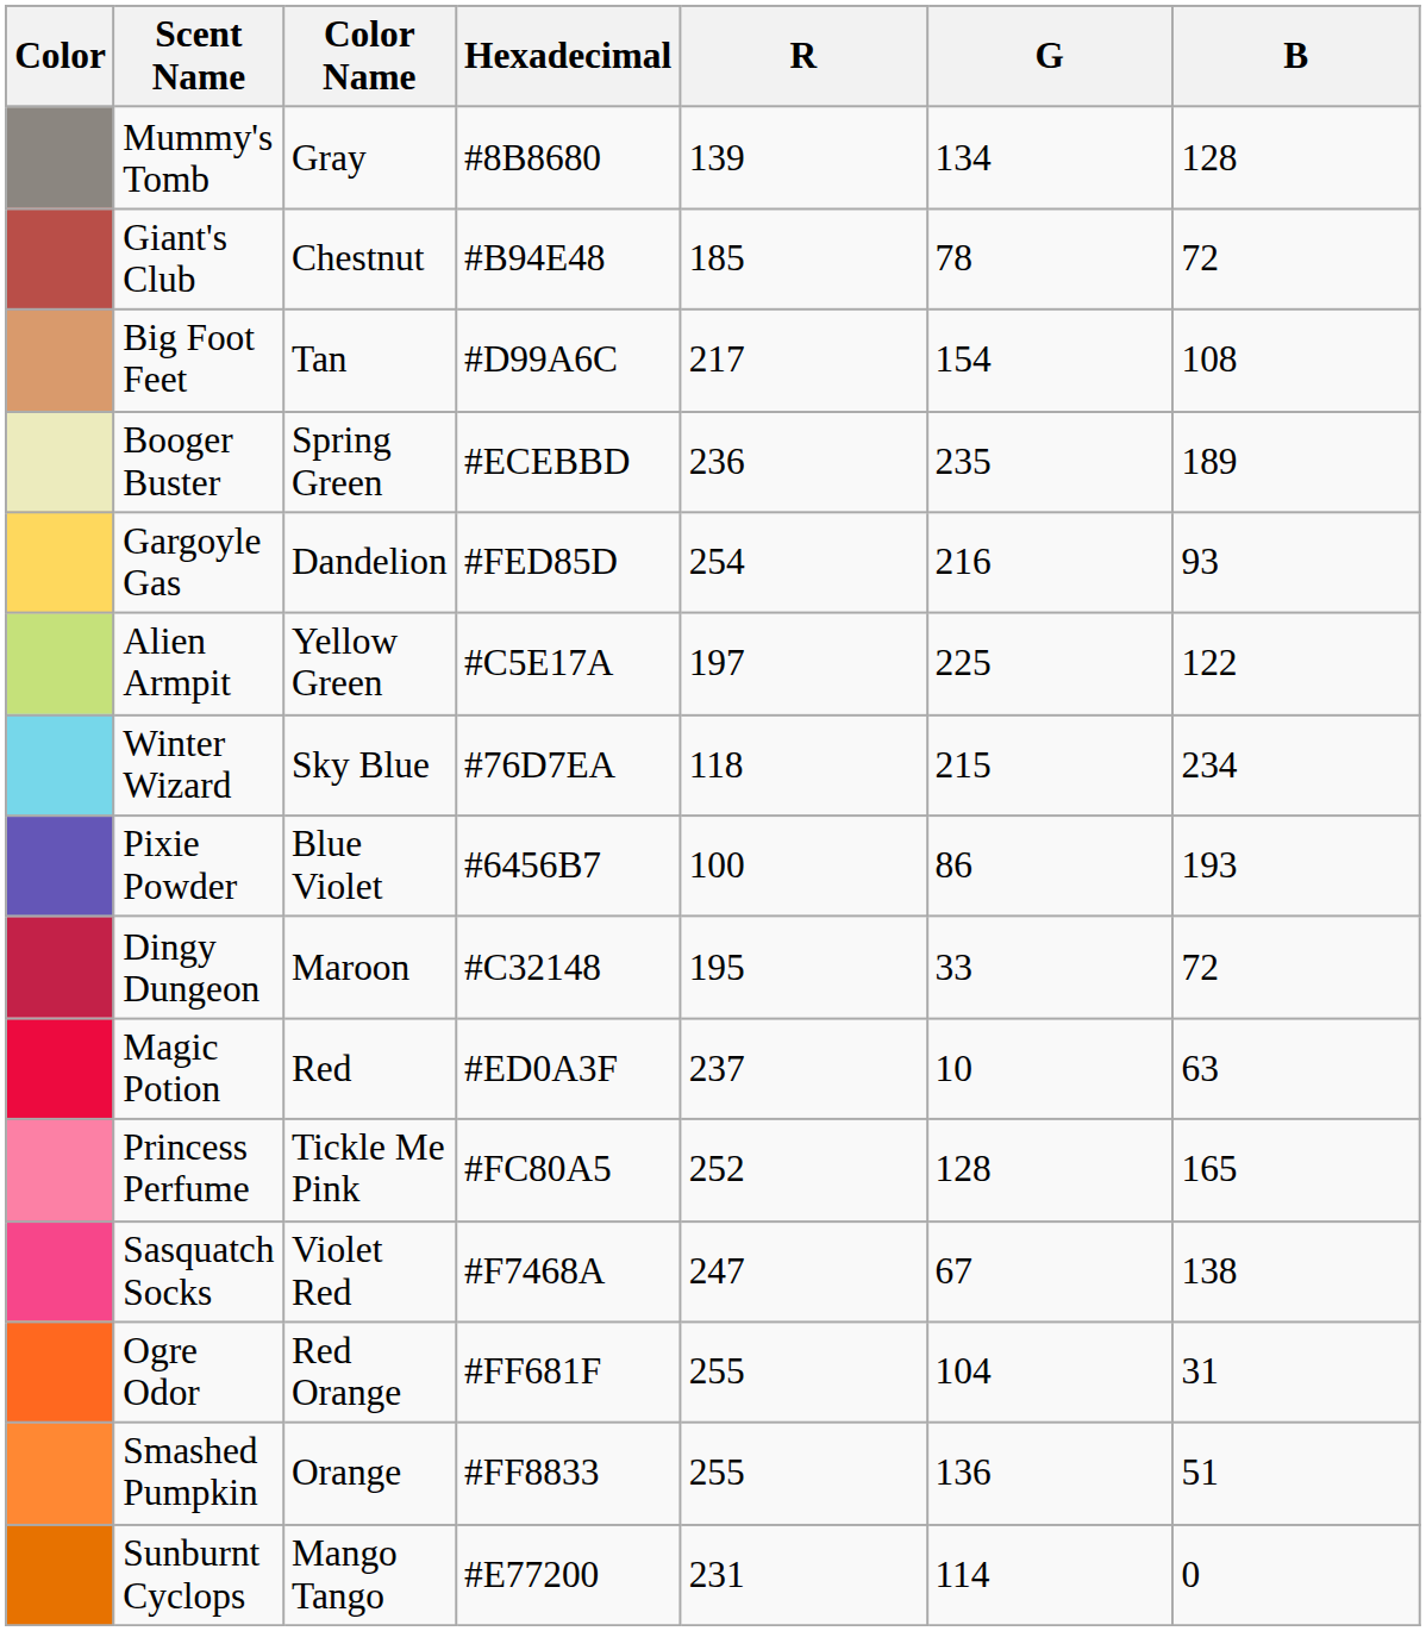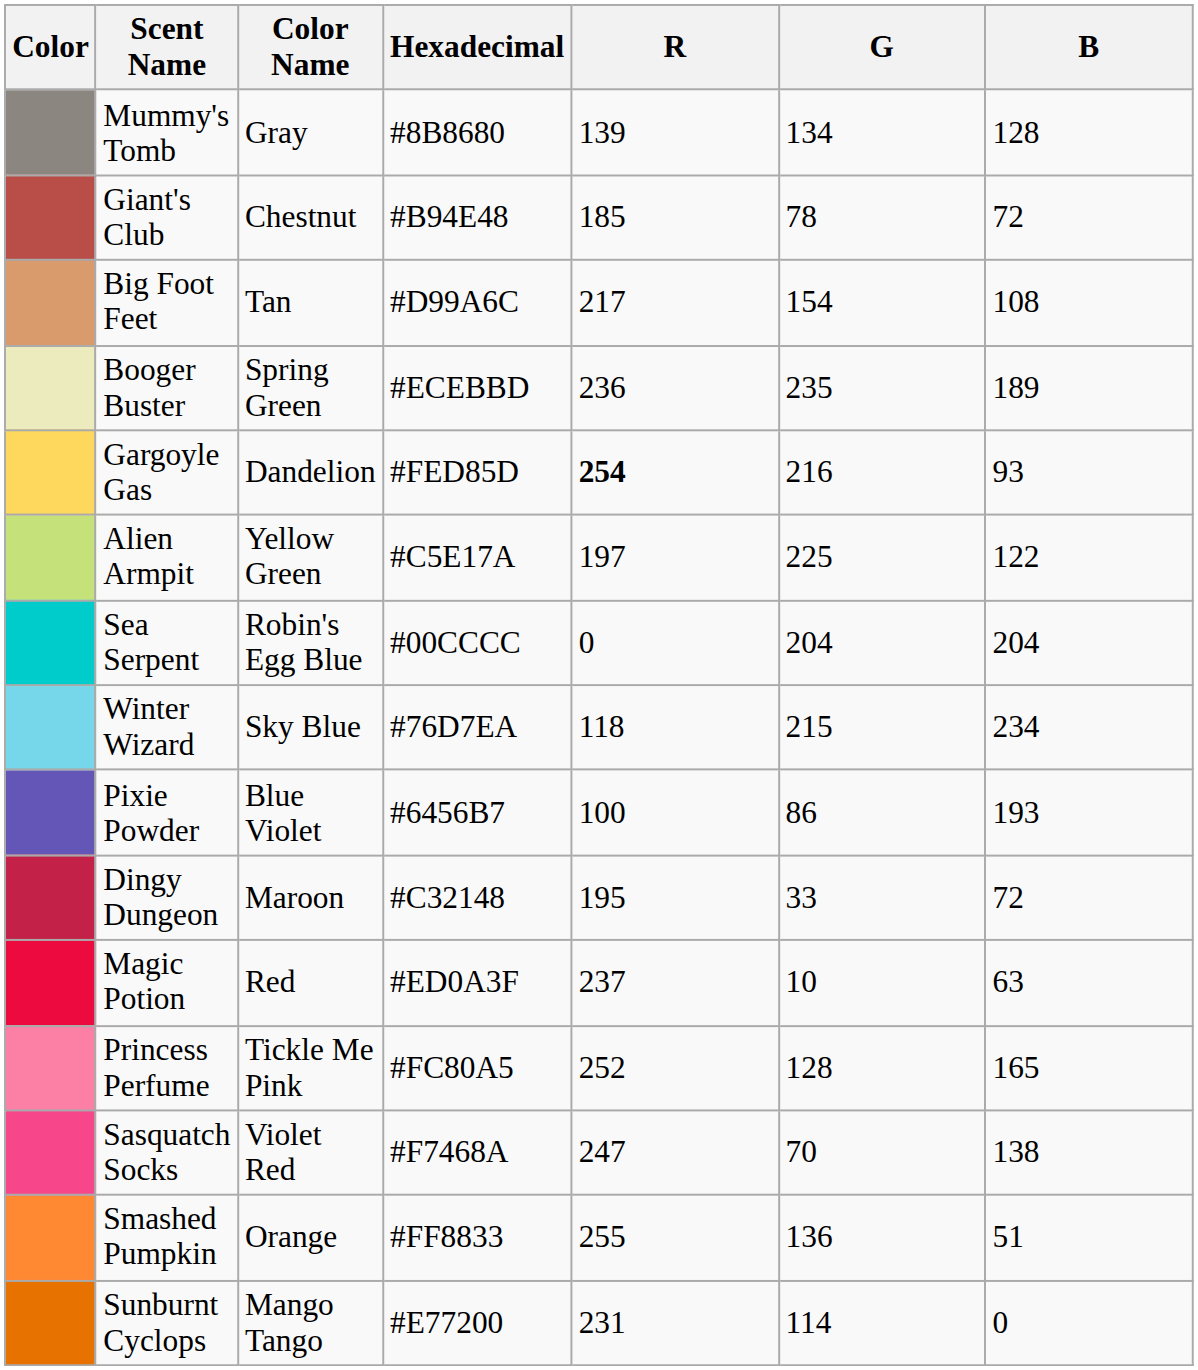Gargoyle Gas | R: normal -> bold
+ row: Sea Serpent | Robin's Egg Blue | #00CCCC | 0 | 204 | 204
Sasquatch Socks | G: 67 -> 70
- row: Ogre Odor | Red Orange | #FF681F | 255 | 104 | 31
